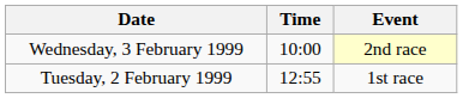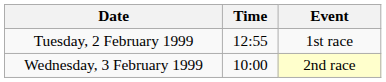rows swapped: Tuesday, 2 February 1999 <-> Wednesday, 3 February 1999
